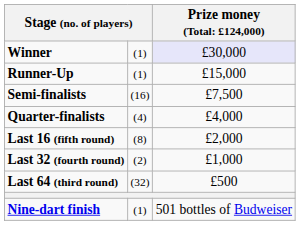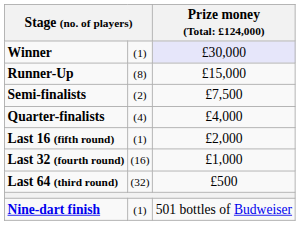Runner-Up | column 2: (1) -> (8)
Semi-finalists | column 2: (16) -> (2)
Last 16 (fifth round) | column 2: (8) -> (1)
Last 32 (fourth round) | column 2: (2) -> (16)
